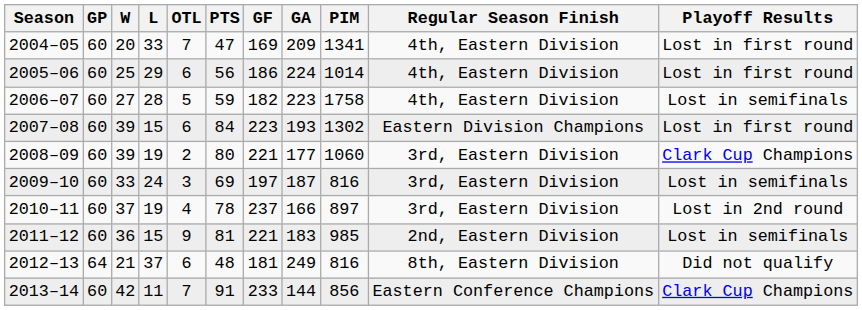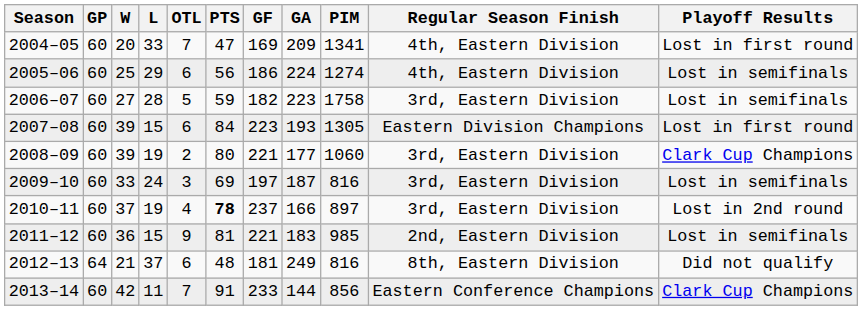2005–06 | PIM: 1014 -> 1274
2005–06 | Playoff Results: Lost in first round -> Lost in semifinals
2006–07 | Regular Season Finish: 4th, Eastern Division -> 3rd, Eastern Division
2007–08 | PIM: 1302 -> 1305
2010–11 | PTS: normal -> bold
